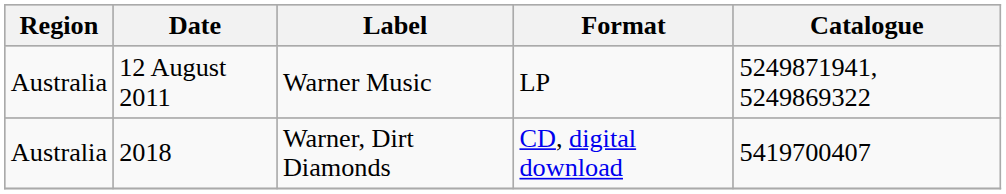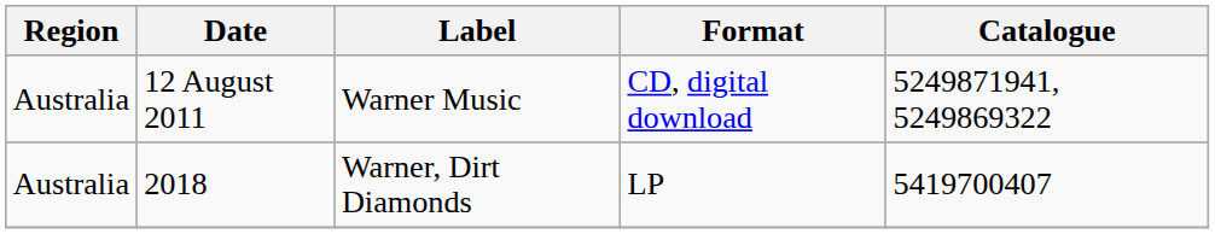12 August 2011 | Format: LP -> CD, digital download
2018 | Format: CD, digital download -> LP
